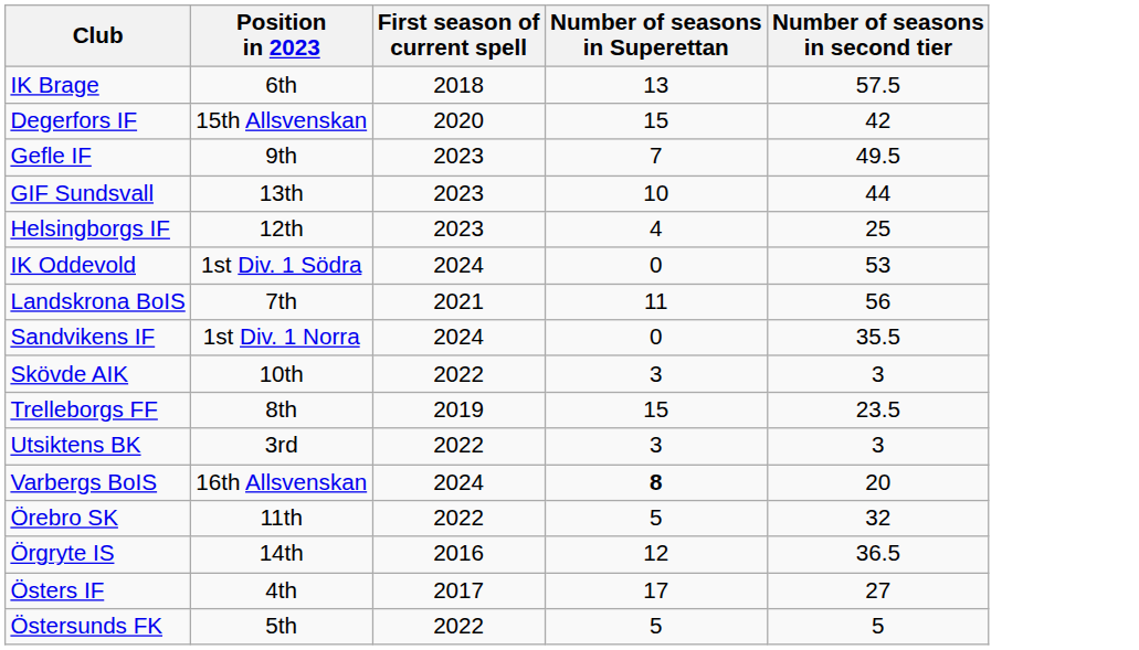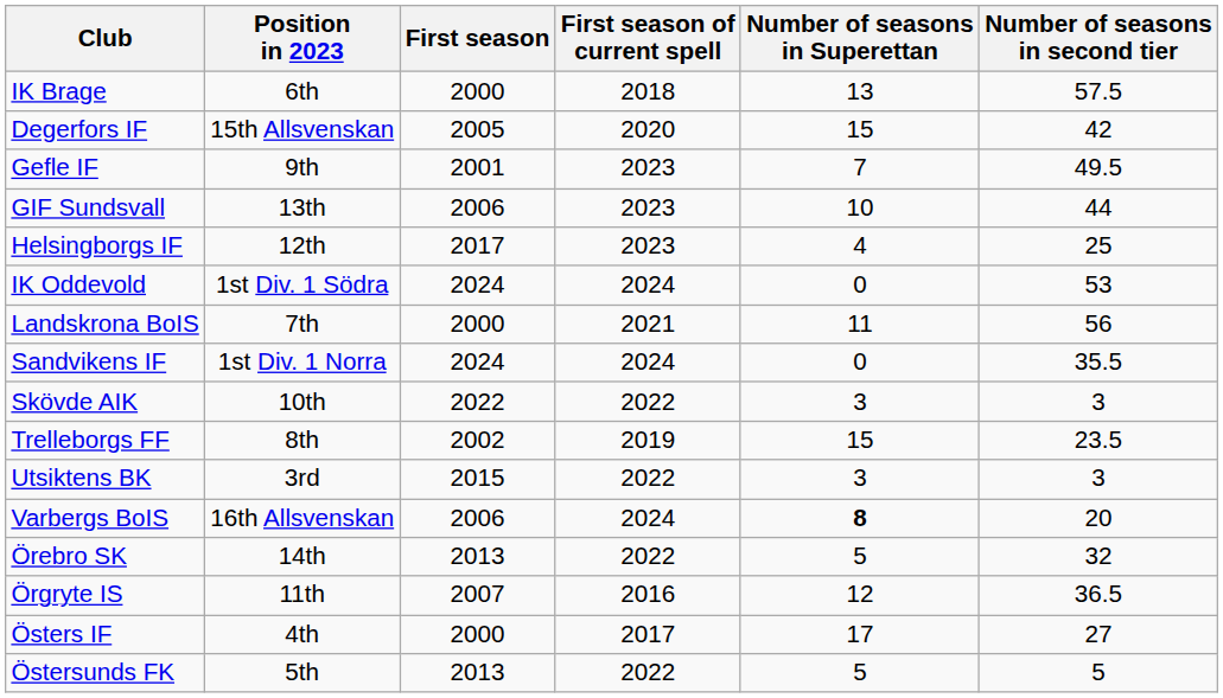+ column: First season | 2000 | 2005 | 2001 | 2006 | 2017 | 2024 | 2000 | 2024 | 2022 | 2002 | 2015 | 2006 | 2013 | 2007 | 2000 | 2013
Örebro SK | Position in 2023: 11th -> 14th
Örgryte IS | Position in 2023: 14th -> 11th
